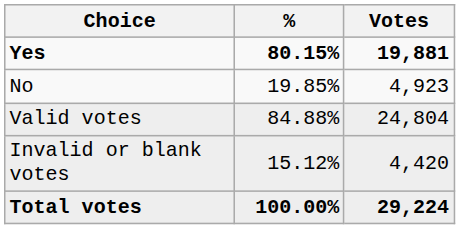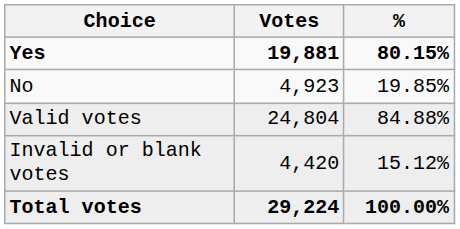columns swapped: Votes <-> %
